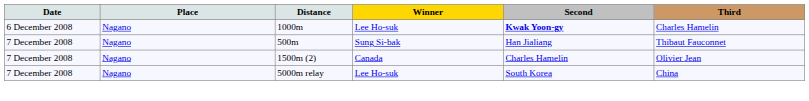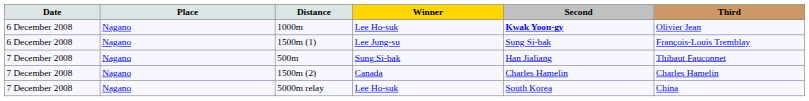1000m | Third: Charles Hamelin -> Olivier Jean
+ row: 6 December 2008 | Nagano | 1500m (1) | Lee Jung-su | Sung Si-bak | François-Louis Tremblay
1500m (2) | Third: Olivier Jean -> Charles Hamelin
